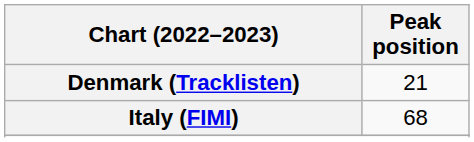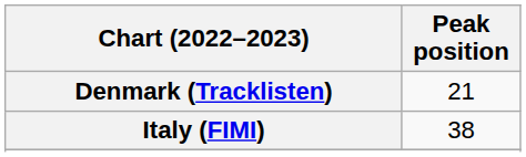Italy (FIMI) | Peak position: 68 -> 38
